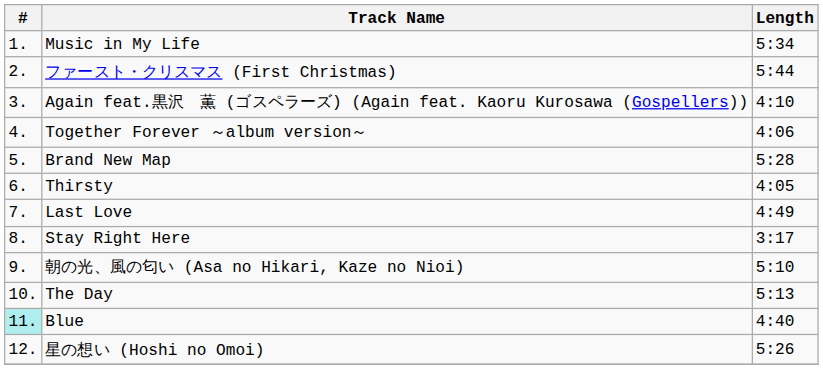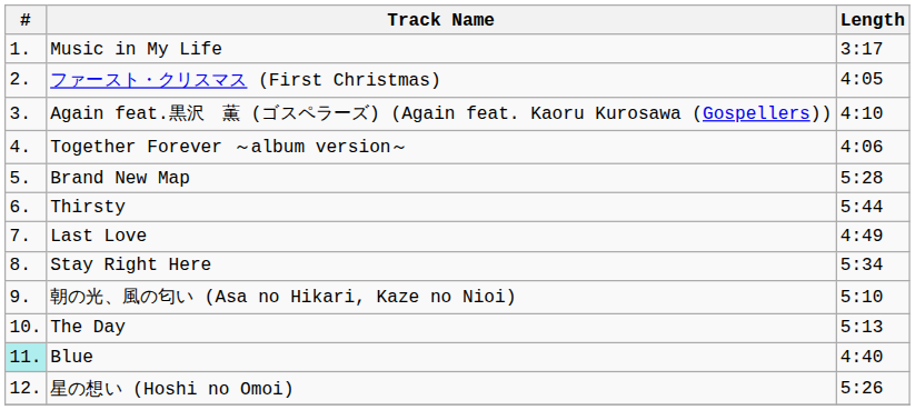Music in My Life | Length: 5:34 -> 3:17
ファースト・クリスマス (First Christmas) | Length: 5:44 -> 4:05
Thirsty | Length: 4:05 -> 5:44
Stay Right Here | Length: 3:17 -> 5:34
